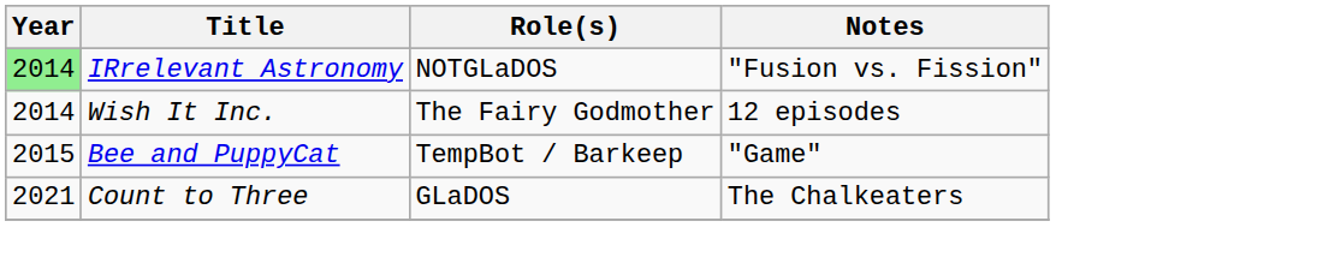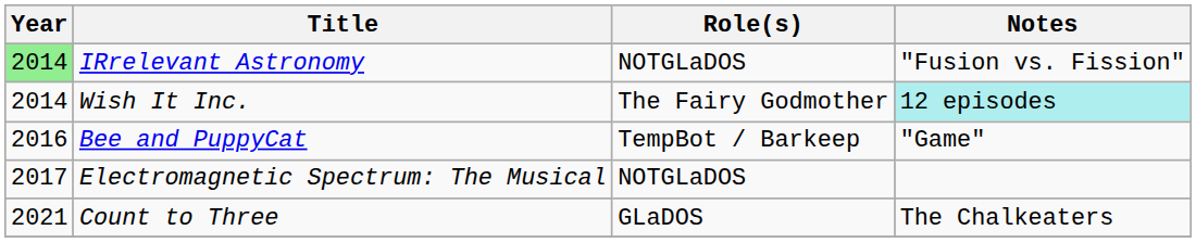Wish It Inc. | Notes: no background -> paleturquoise background
Bee and PuppyCat | Year: 2015 -> 2016
+ row: 2017 | Electromagnetic Spectrum: The Musical | NOTGLaDOS
